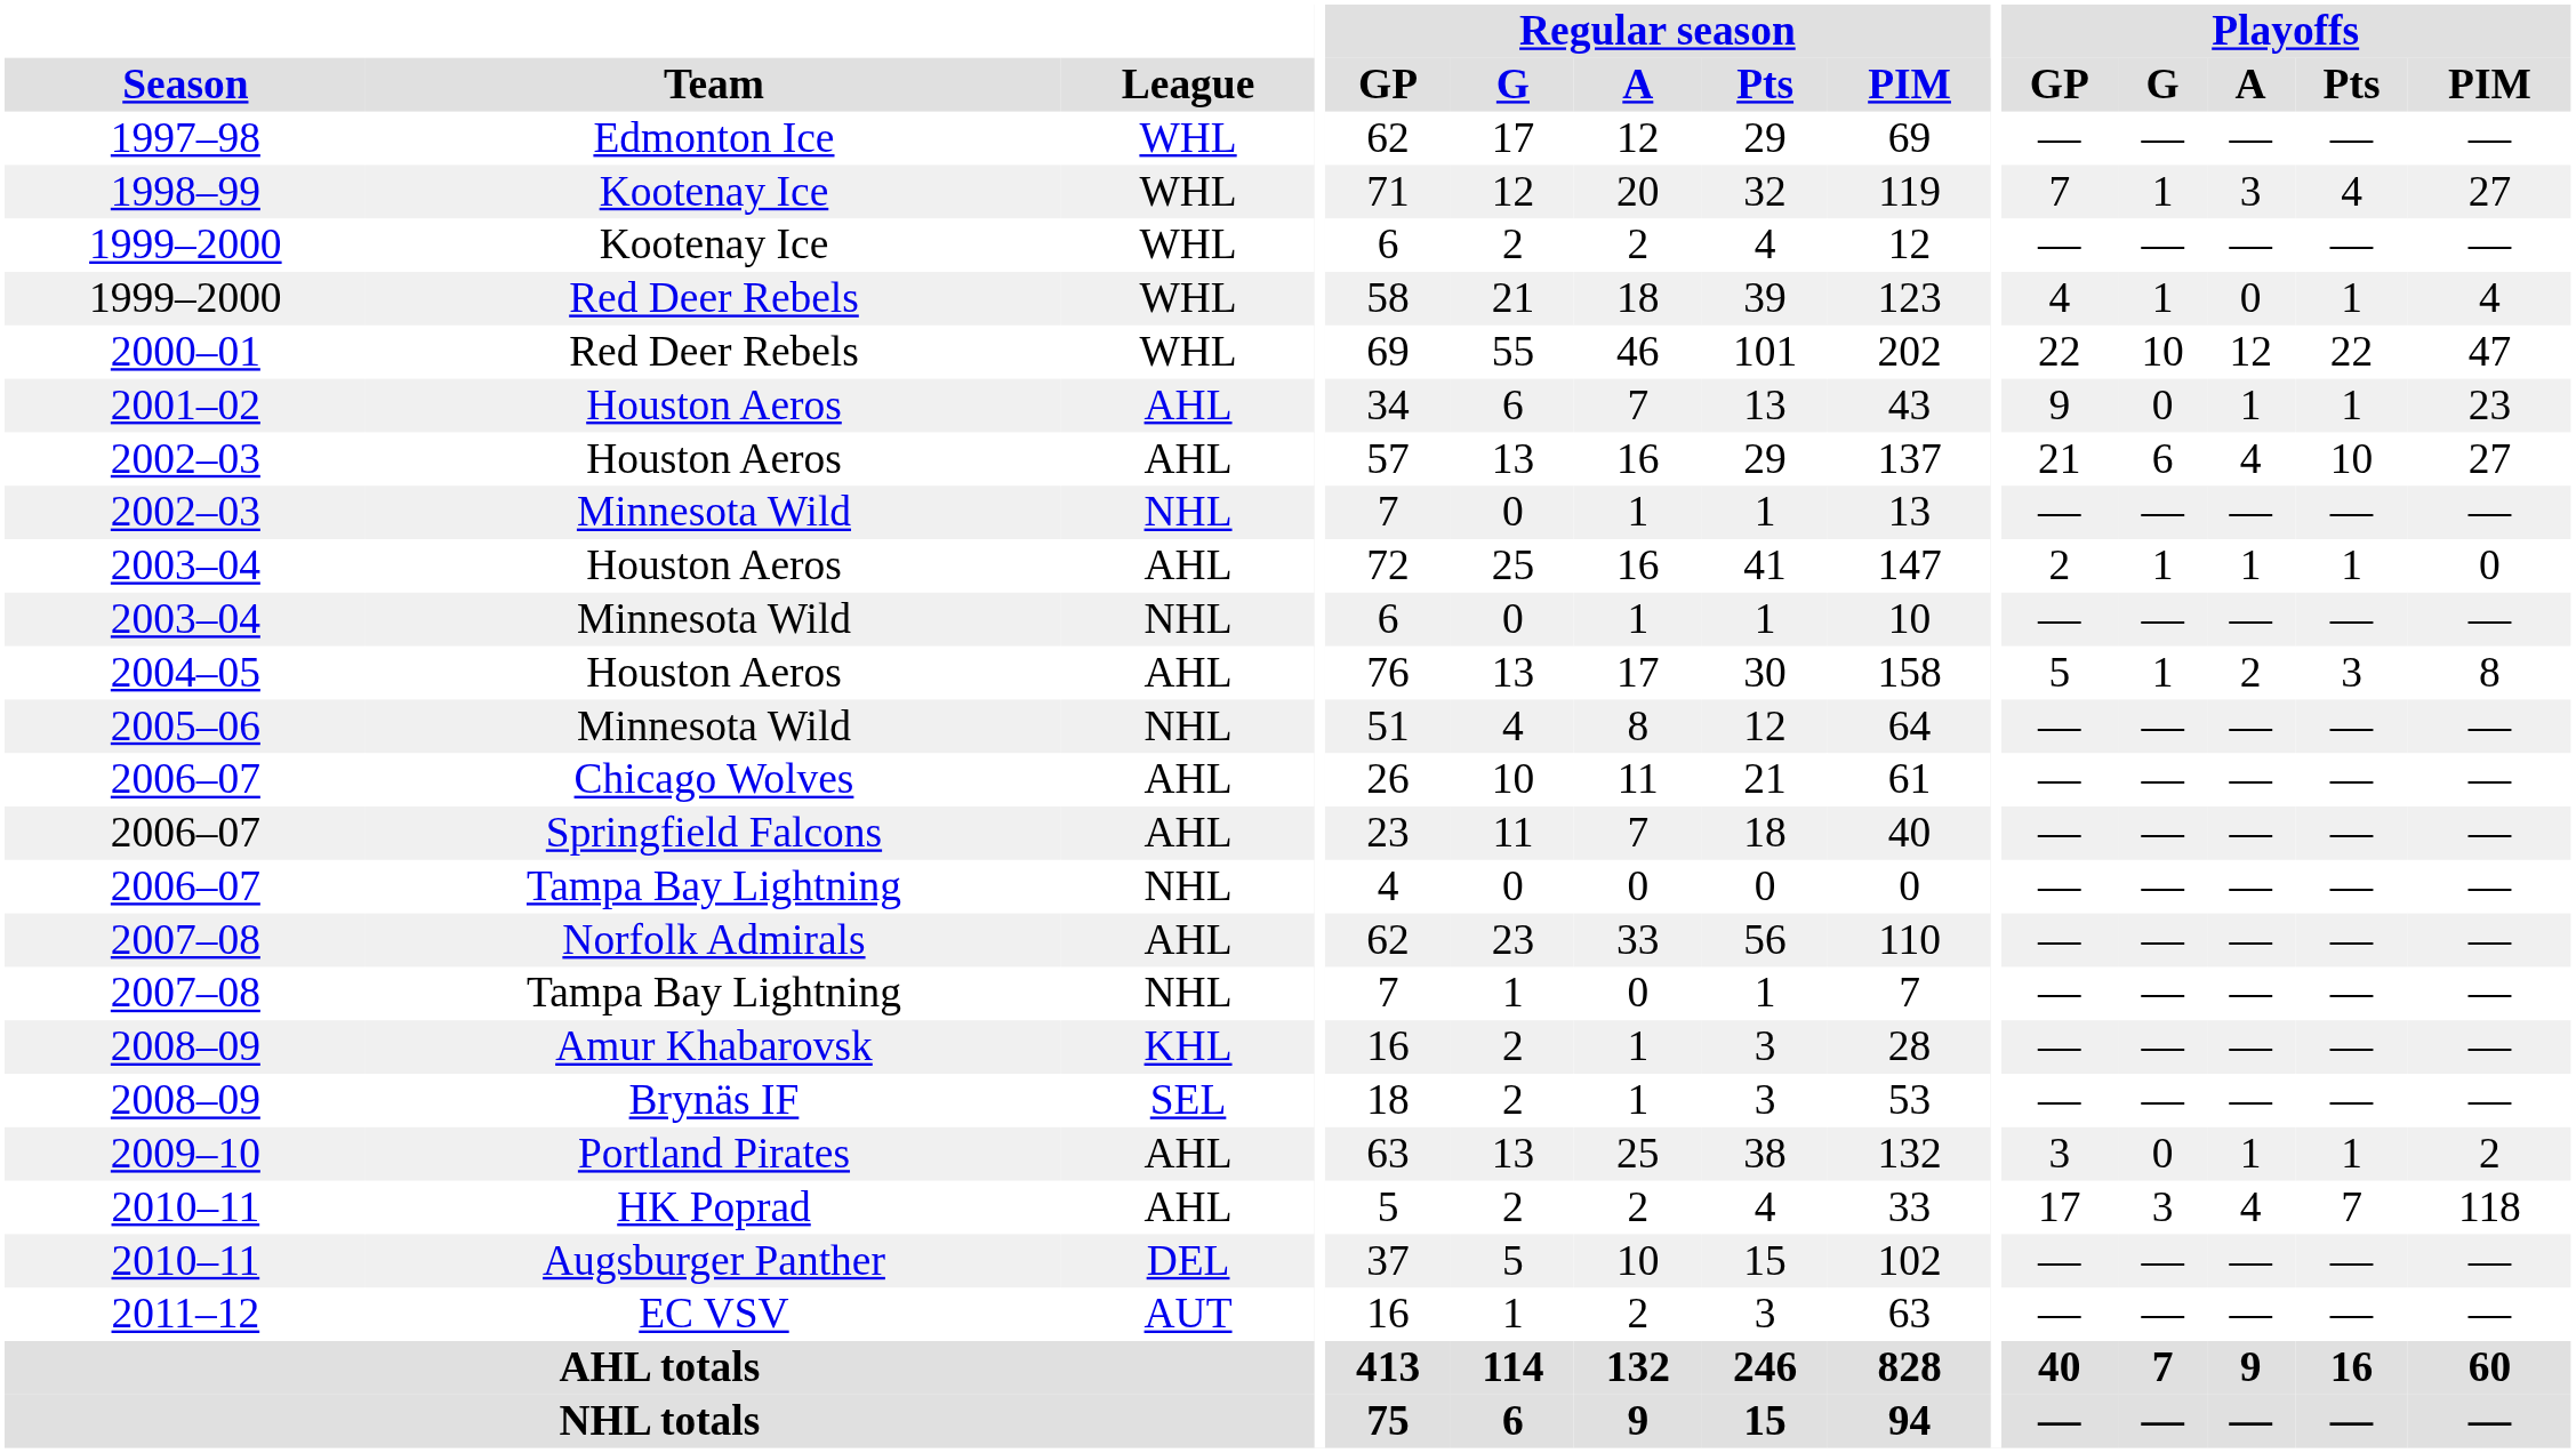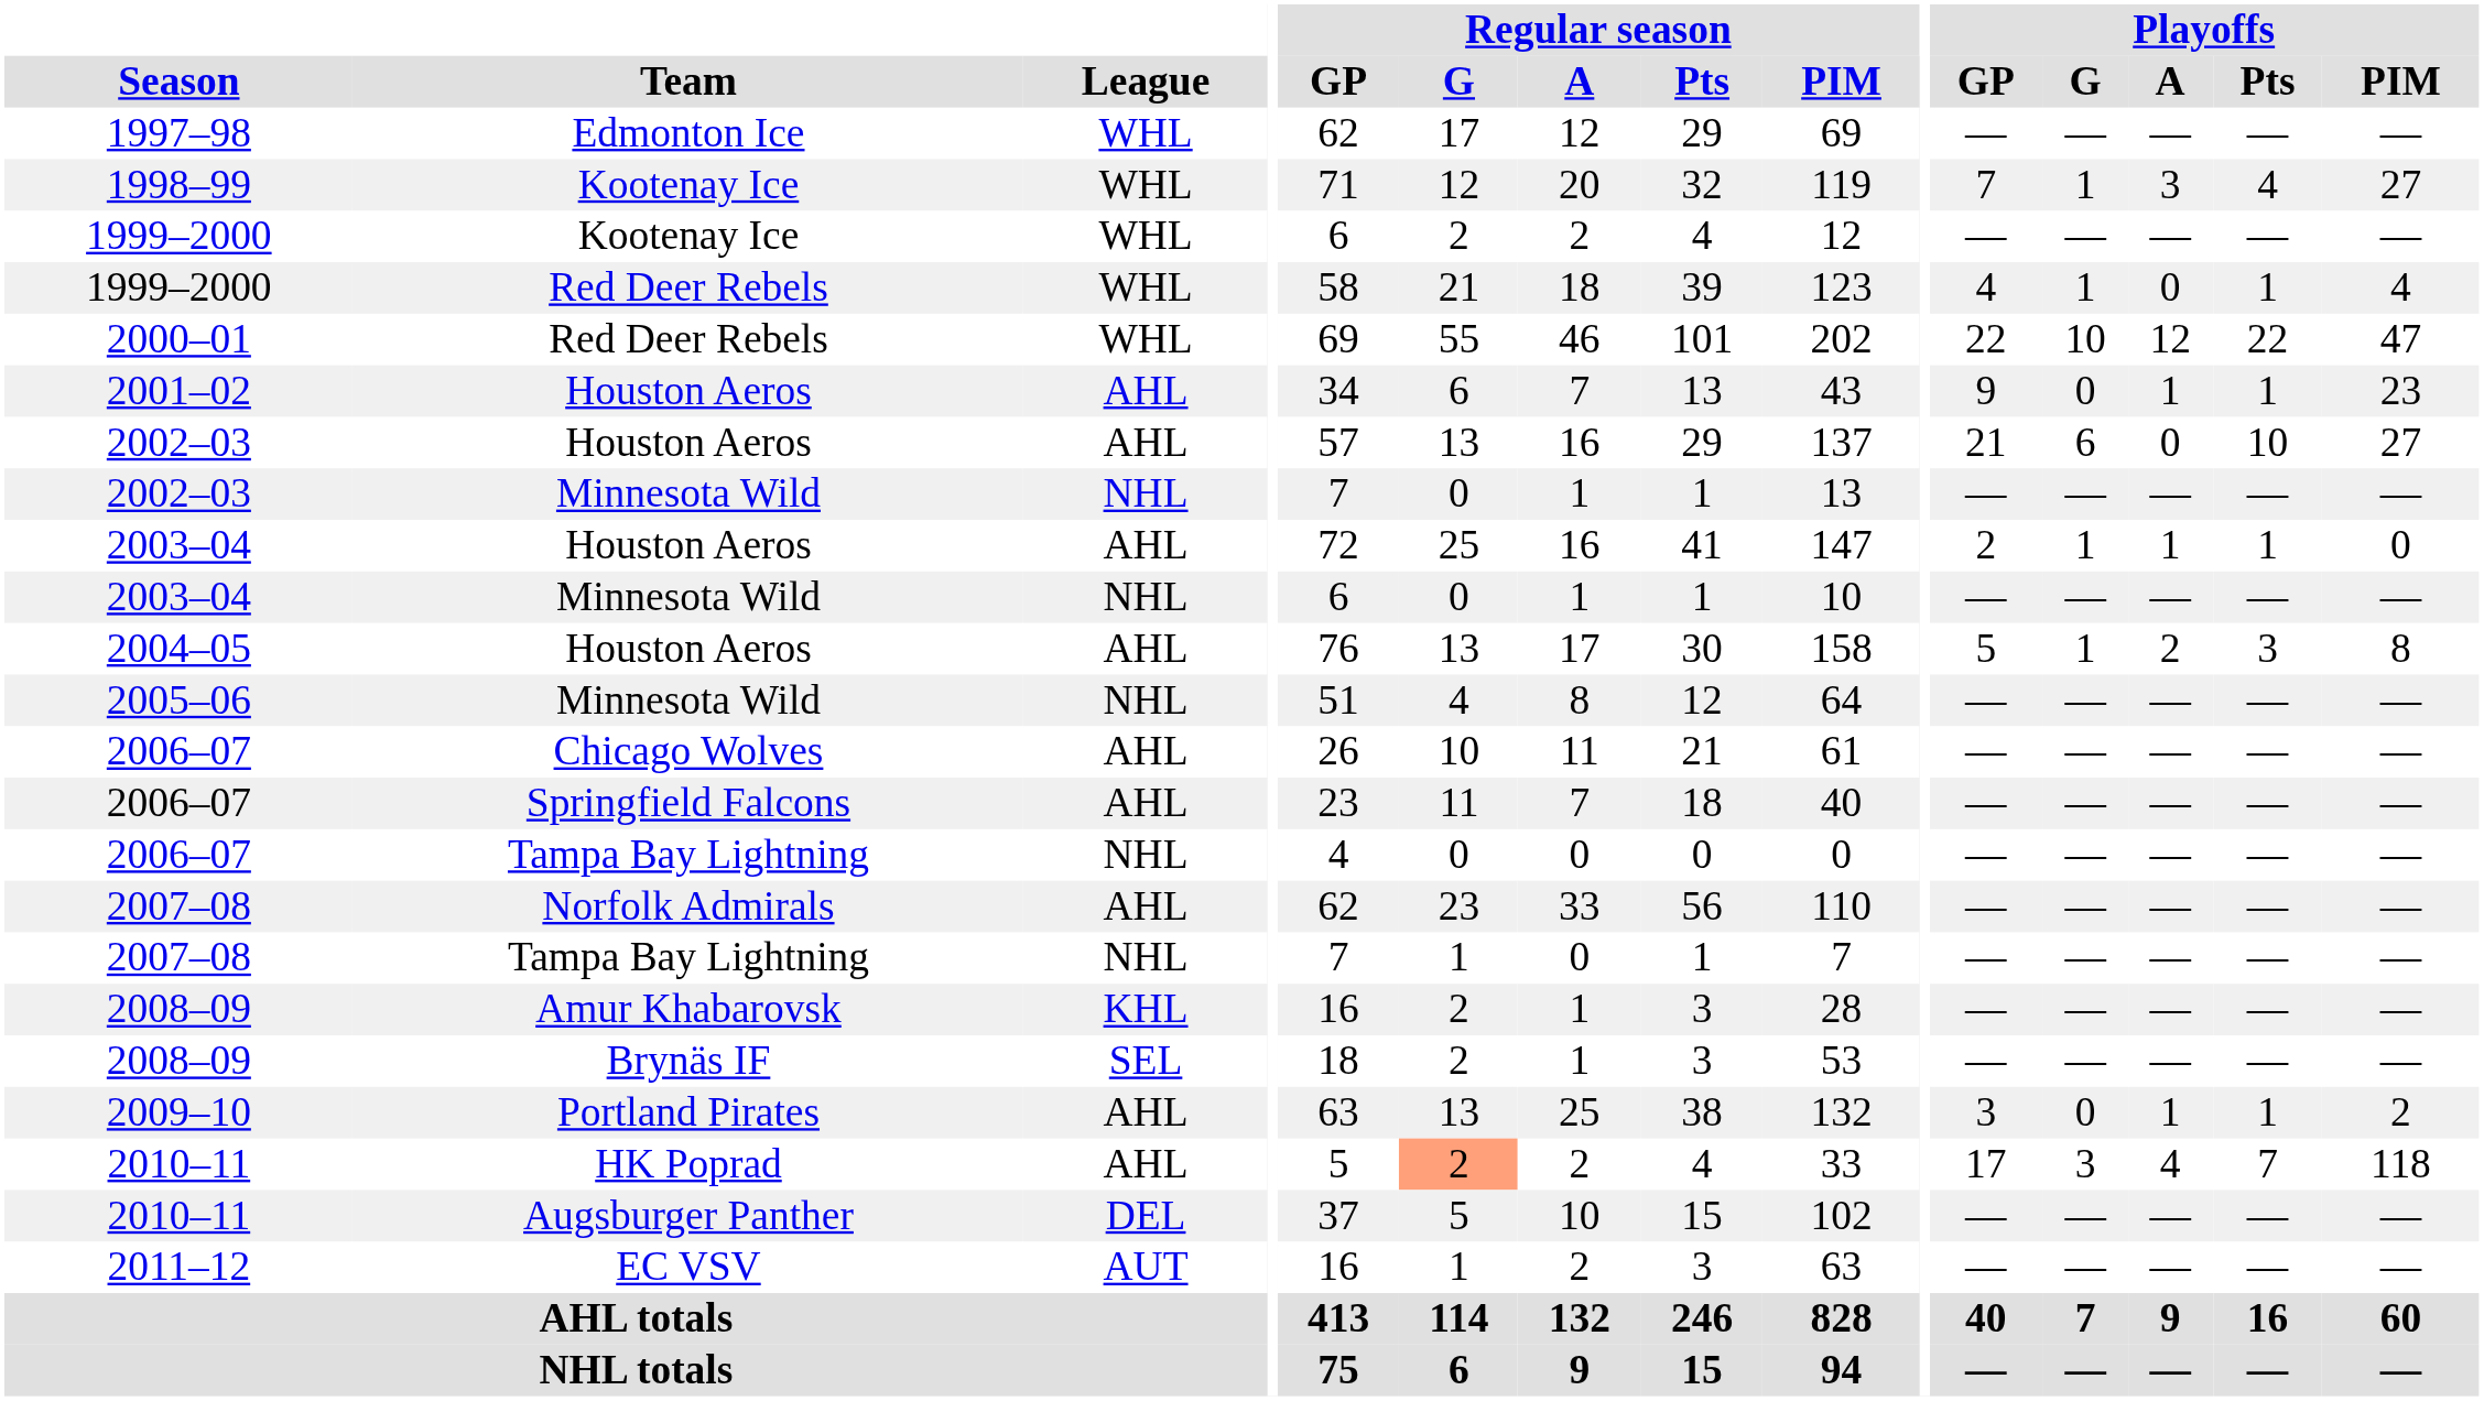2002–03 / Houston Aeros | Playoffs / A: 4 -> 0
2010–11 / HK Poprad | Regular season / G: no background -> lightsalmon background
